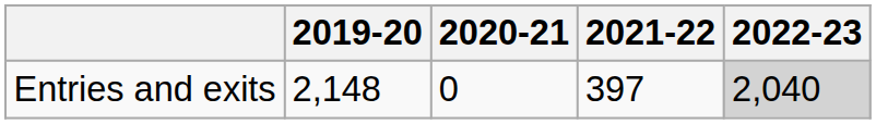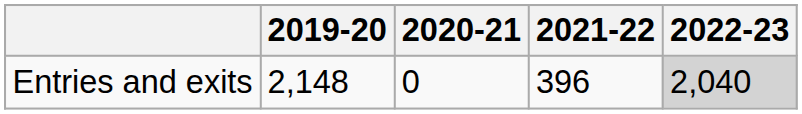Entries and exits | 2021-22: 397 -> 396
